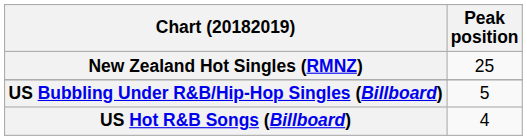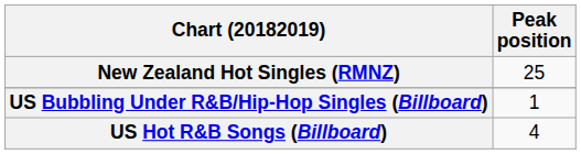US Bubbling Under R&B/Hip-Hop Singles (Billboard) | Peak position: 5 -> 1
